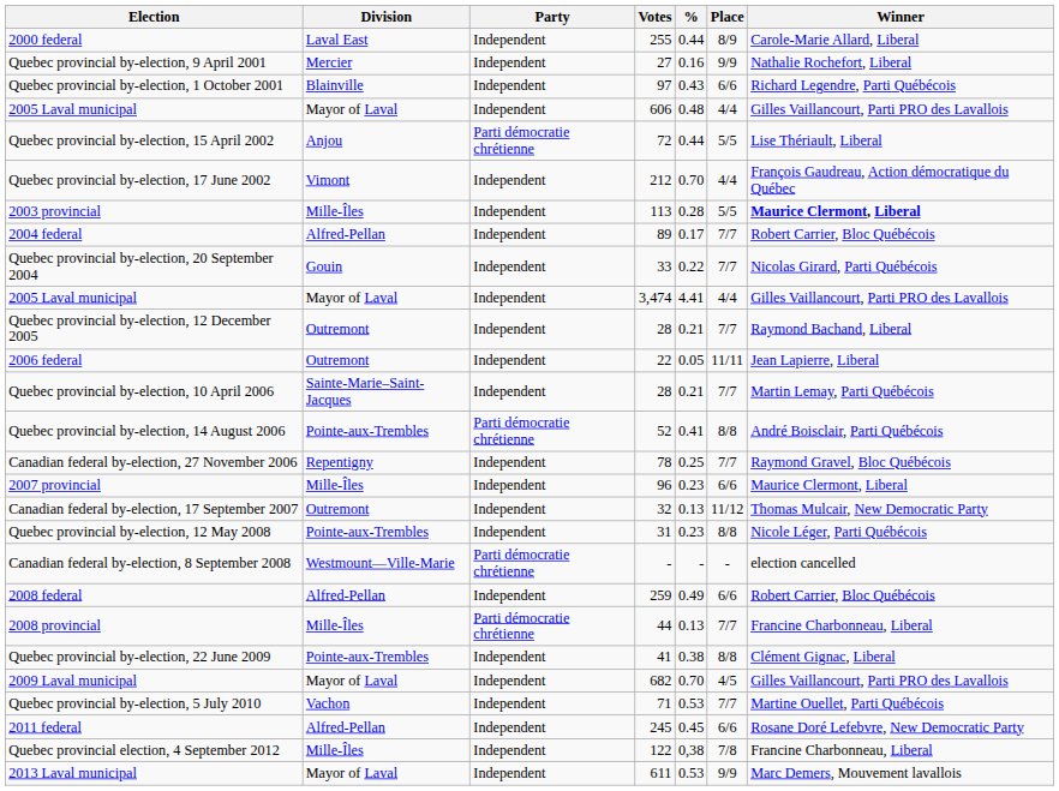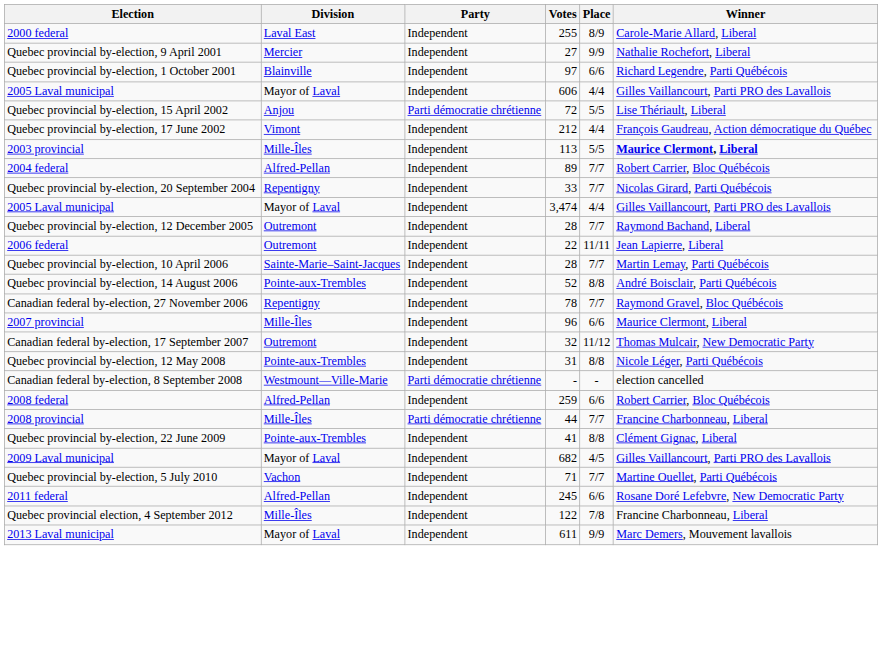- column: % | 0.44 | 0.16 | 0.43 | 0.48 | 0.44 | 0.70 | 0.28 | 0.17 | 0.22 | 4.41 | 0.21 | 0.05 | 0.21 | 0.41 | 0.25 | 0.23 | 0.13 | 0.23 | - | 0.49 | 0.13 | 0.38 | 0.70 | 0.53 | 0.45 | 0,38 | 0.53
Quebec provincial by-election, 20 September 2004 | Division: Gouin -> Repentigny
Quebec provincial by-election, 14 August 2006 | Party: Parti démocratie chrétienne -> Independent
